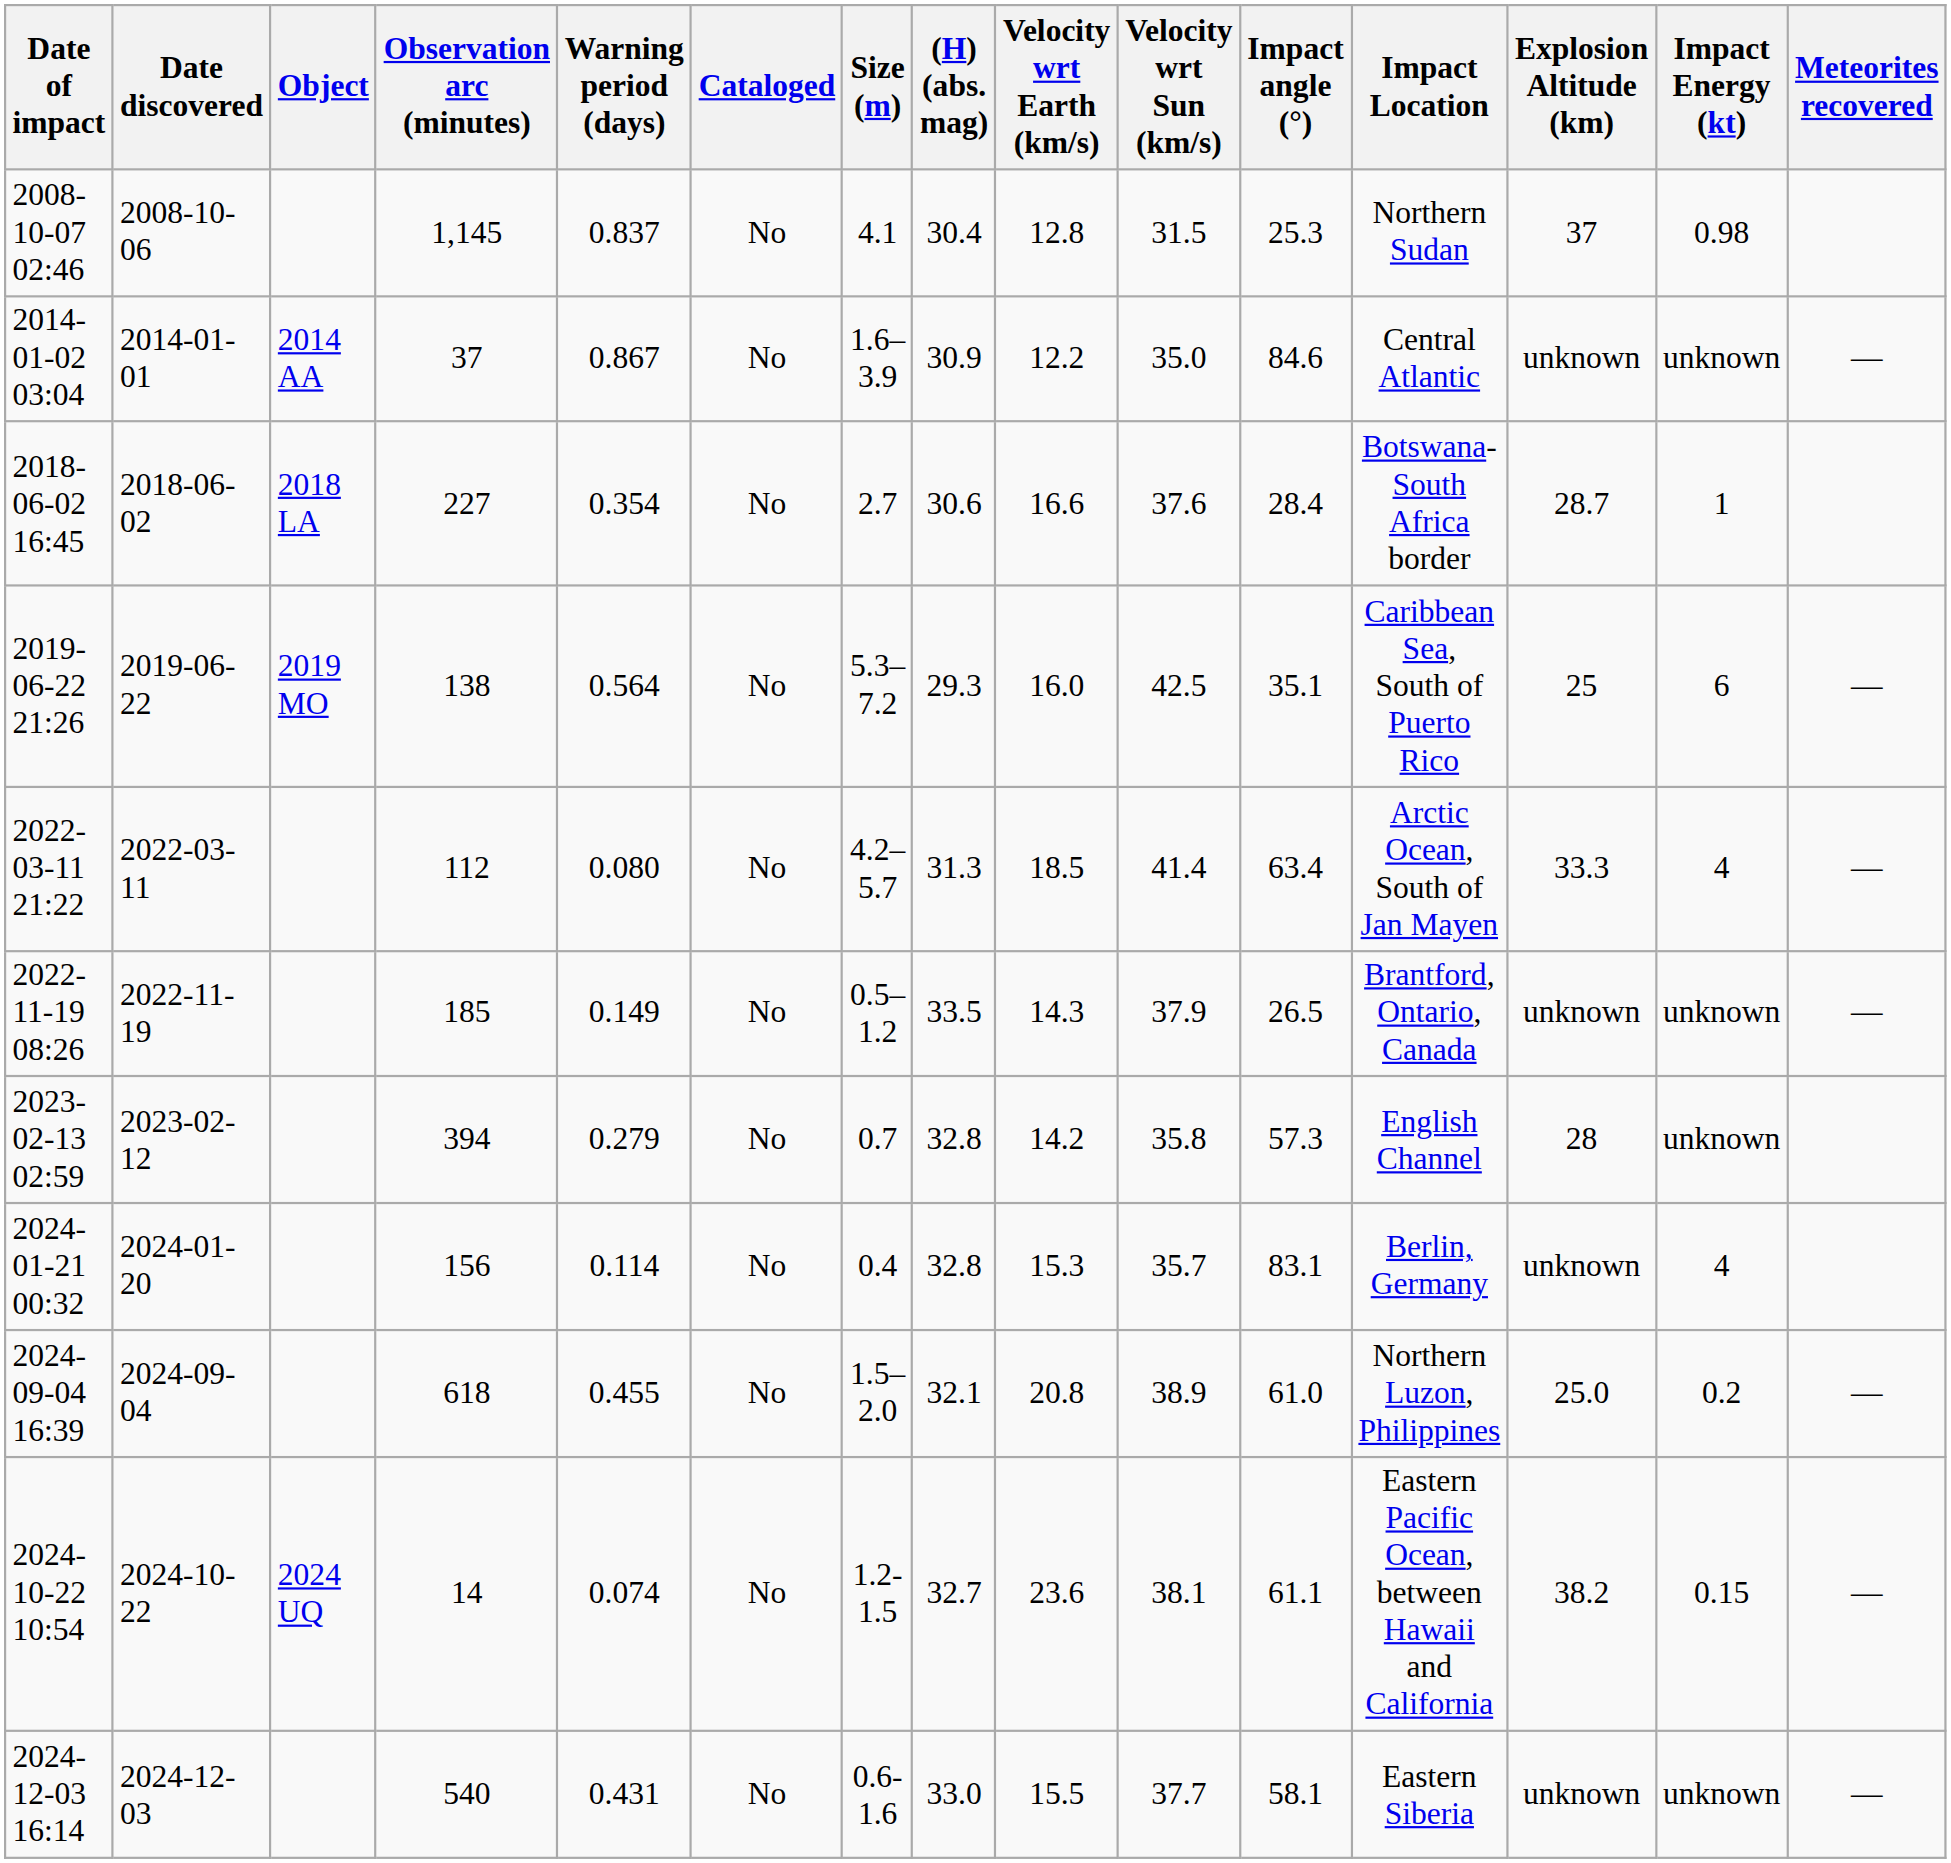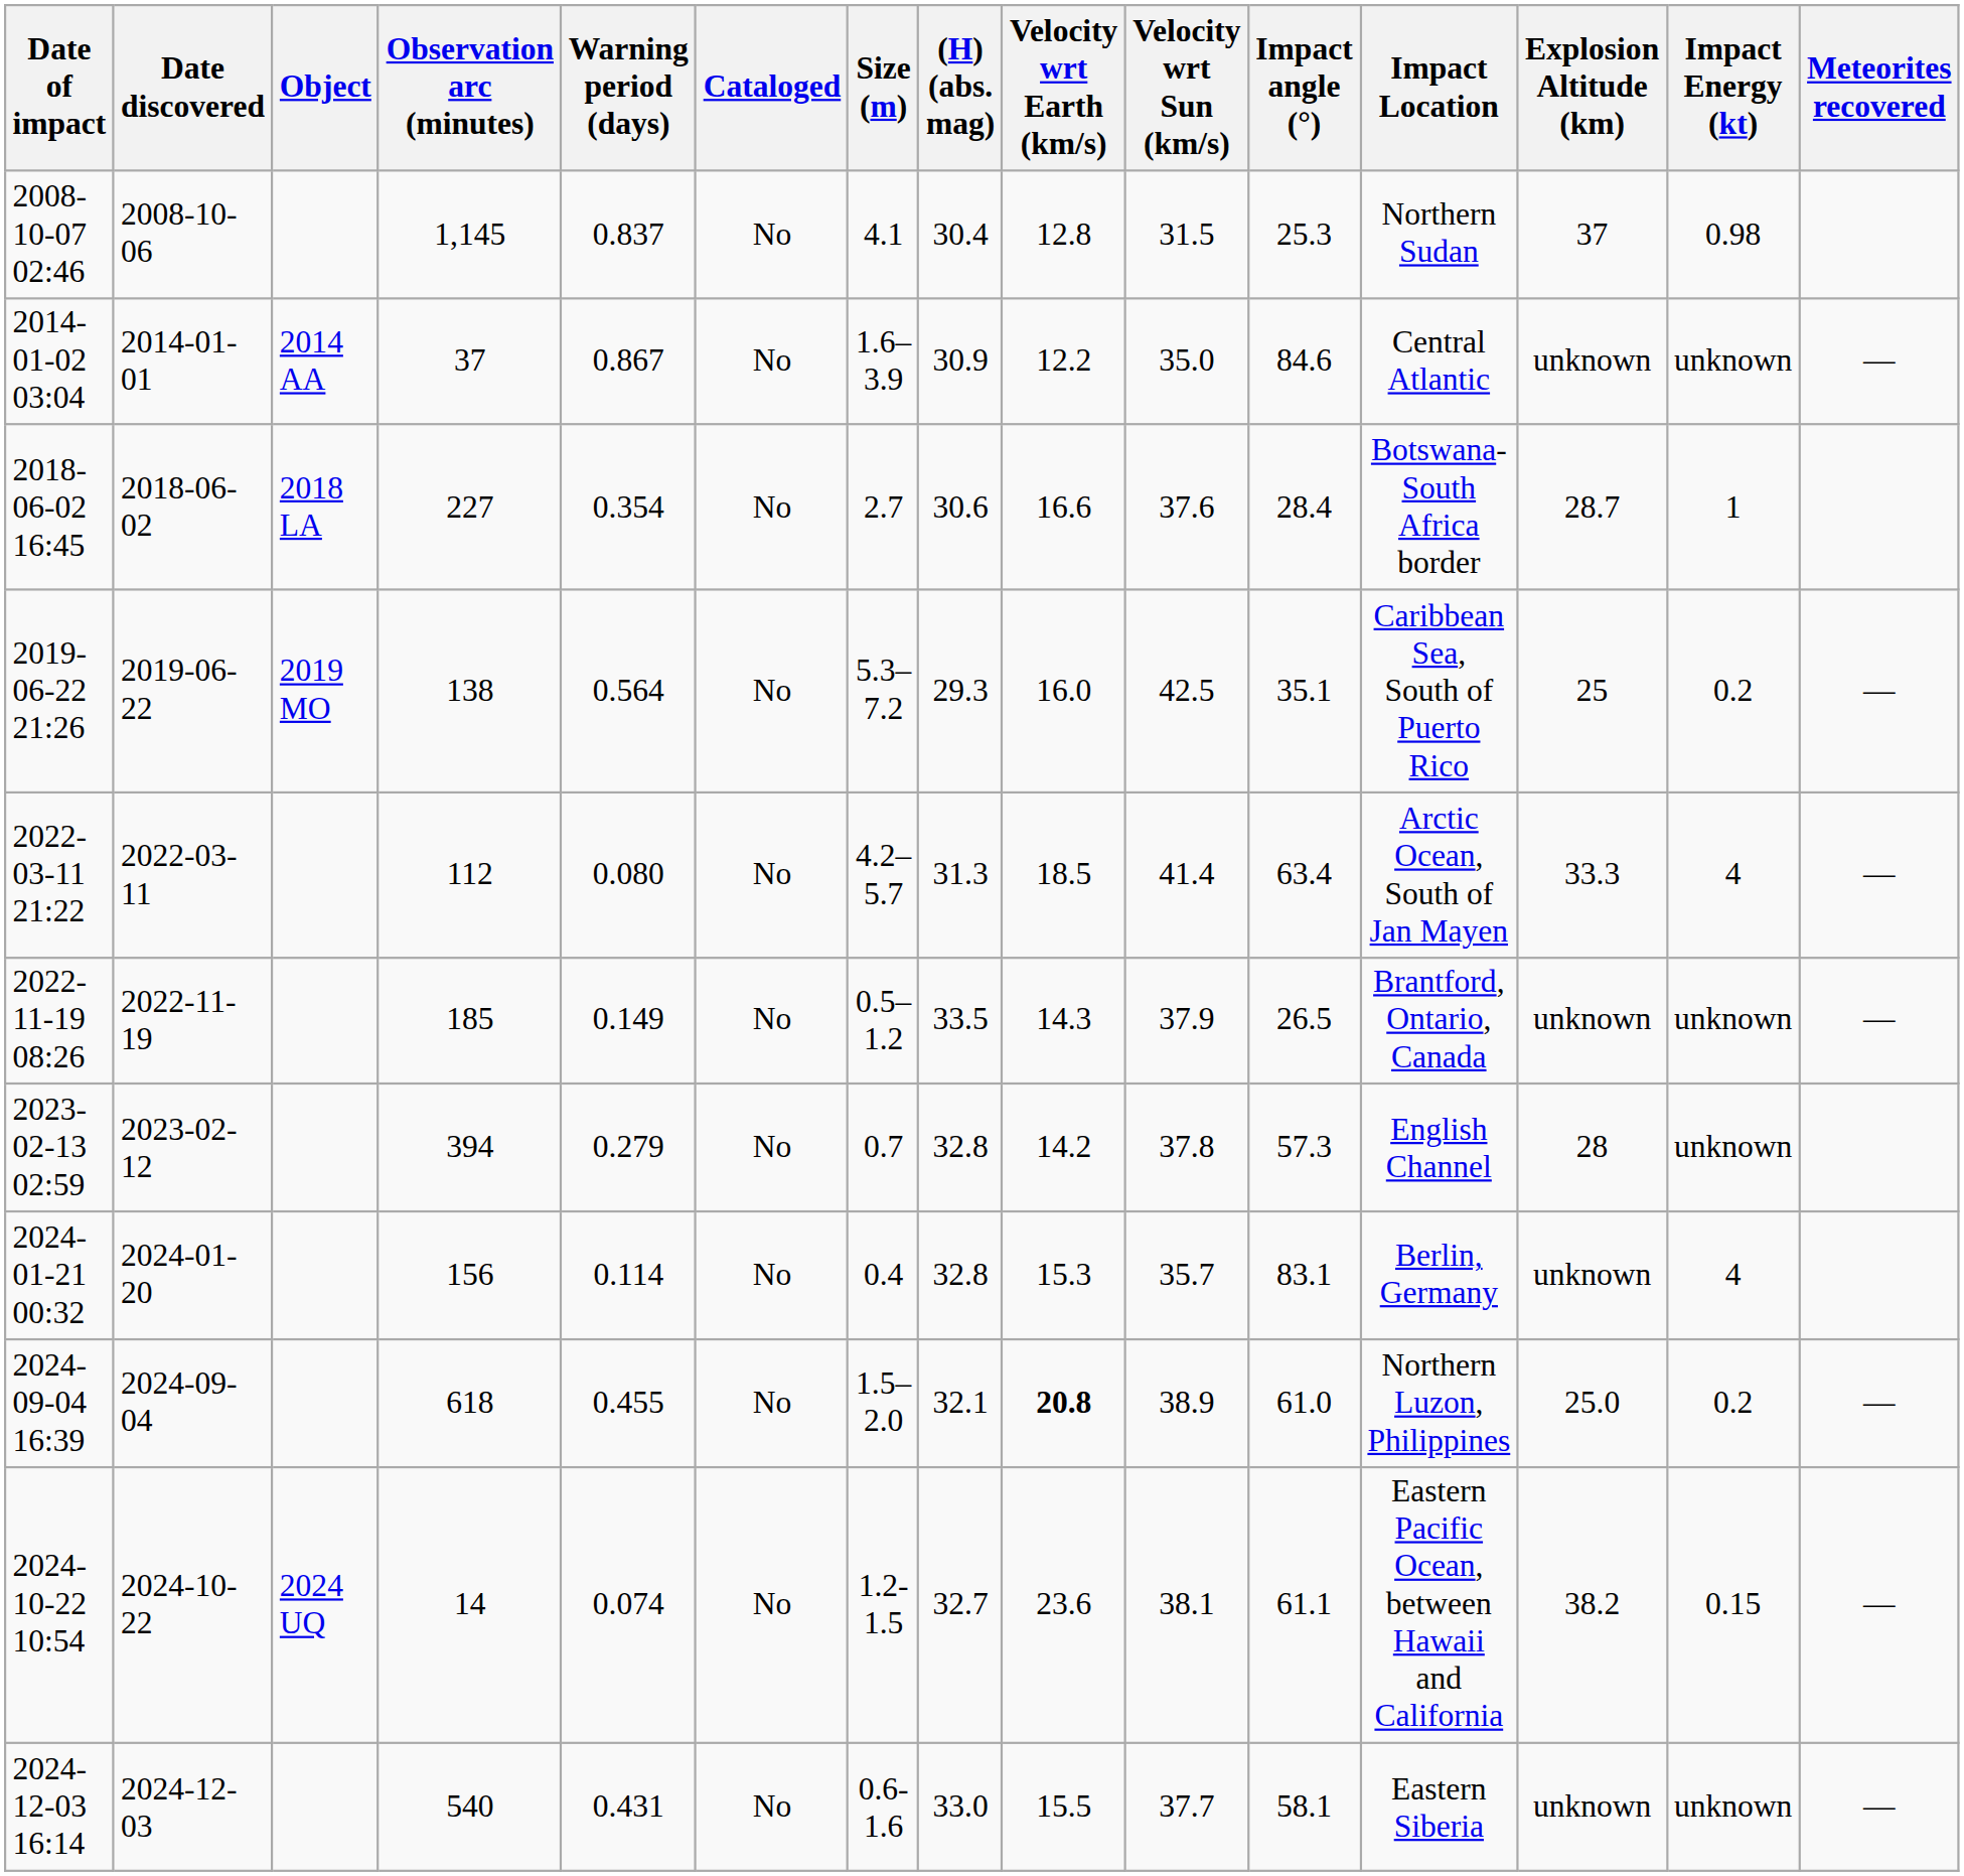2019-06-22 21:26 | Impact Energy (kt): 6 -> 0.2
2023-02-13 02:59 | Velocity wrt Sun (km/s): 35.8 -> 37.8
2024-09-04 16:39 | Velocity wrt Earth (km/s): normal -> bold
